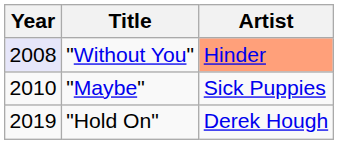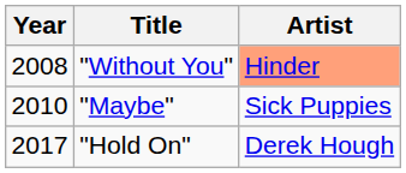"Without You" | Year: lavender background -> no background
"Hold On" | Year: 2019 -> 2017
